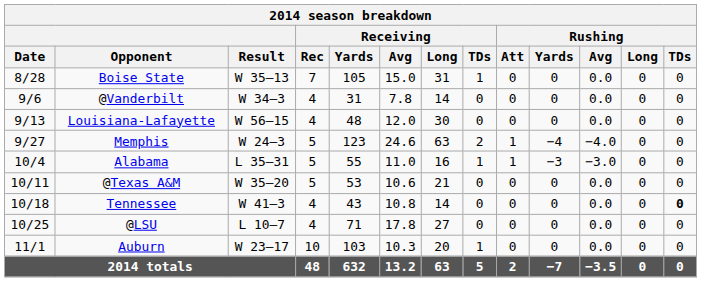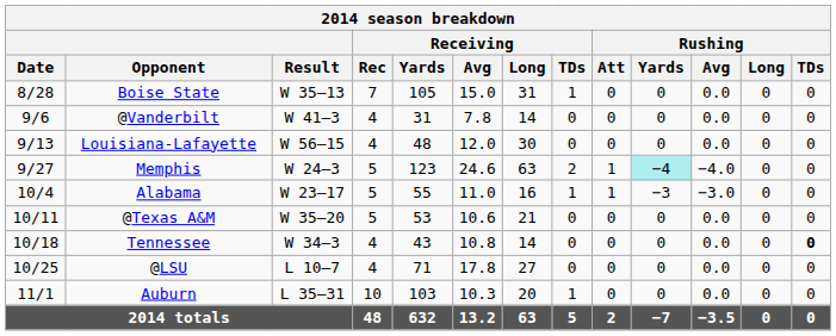@Vanderbilt | Result: W 34–3 -> W 41–3
Memphis | Rushing / Yards: no background -> paleturquoise background
Alabama | Result: L 35–31 -> W 23–17
Tennessee | Result: W 41–3 -> W 34–3
Auburn | Result: W 23–17 -> L 35–31
